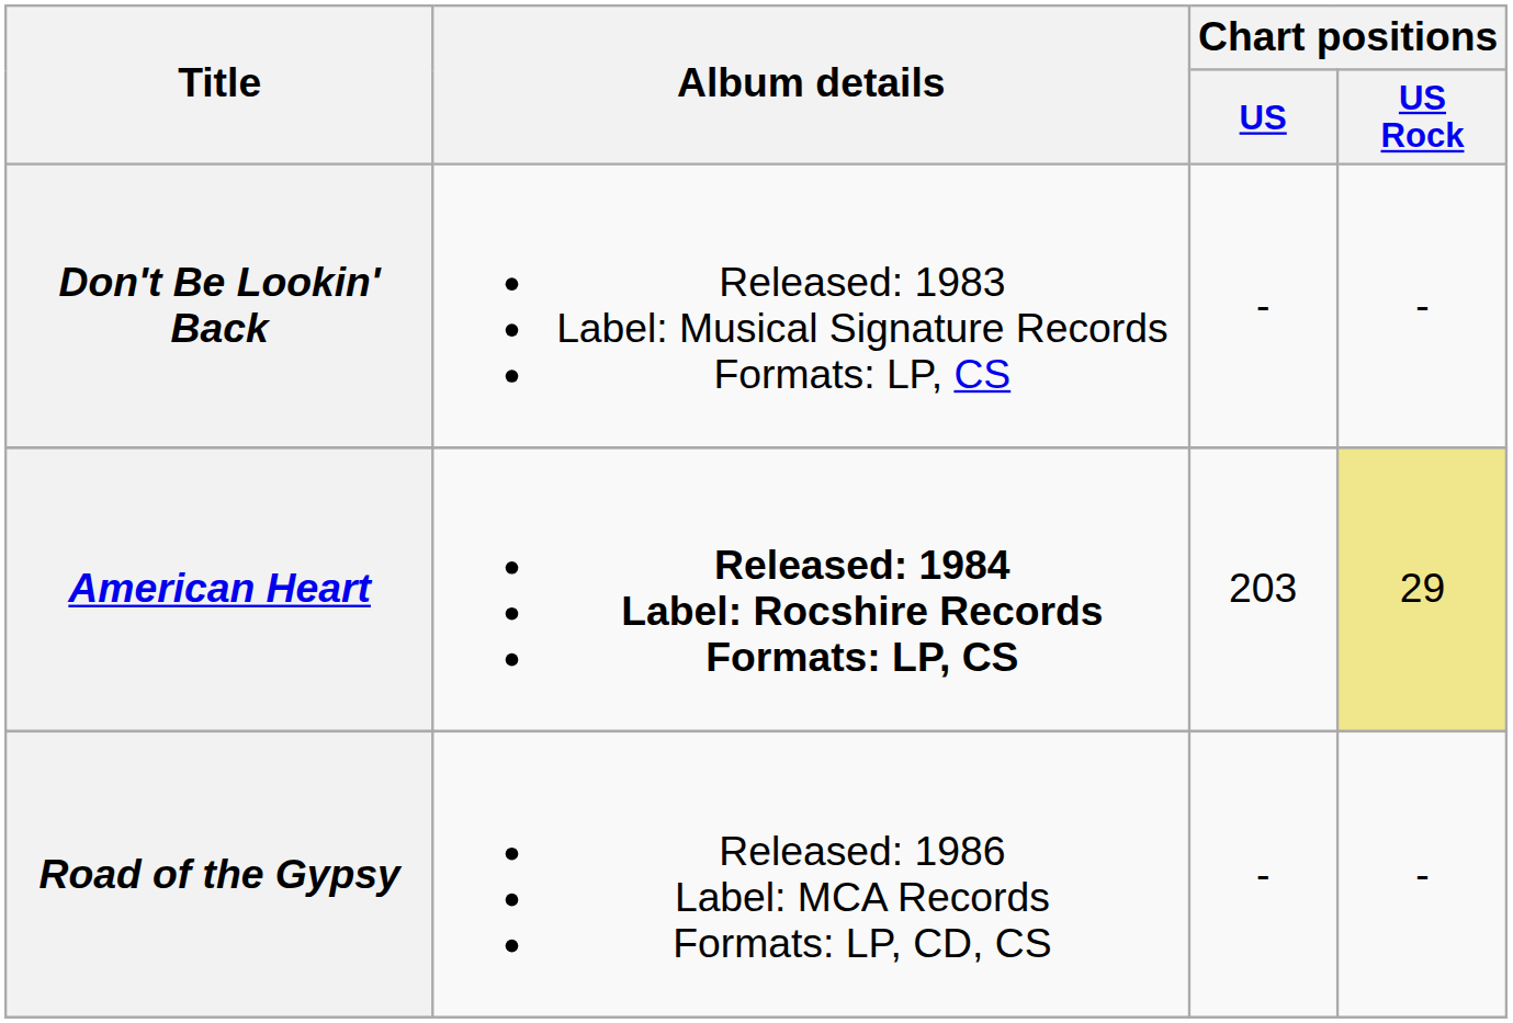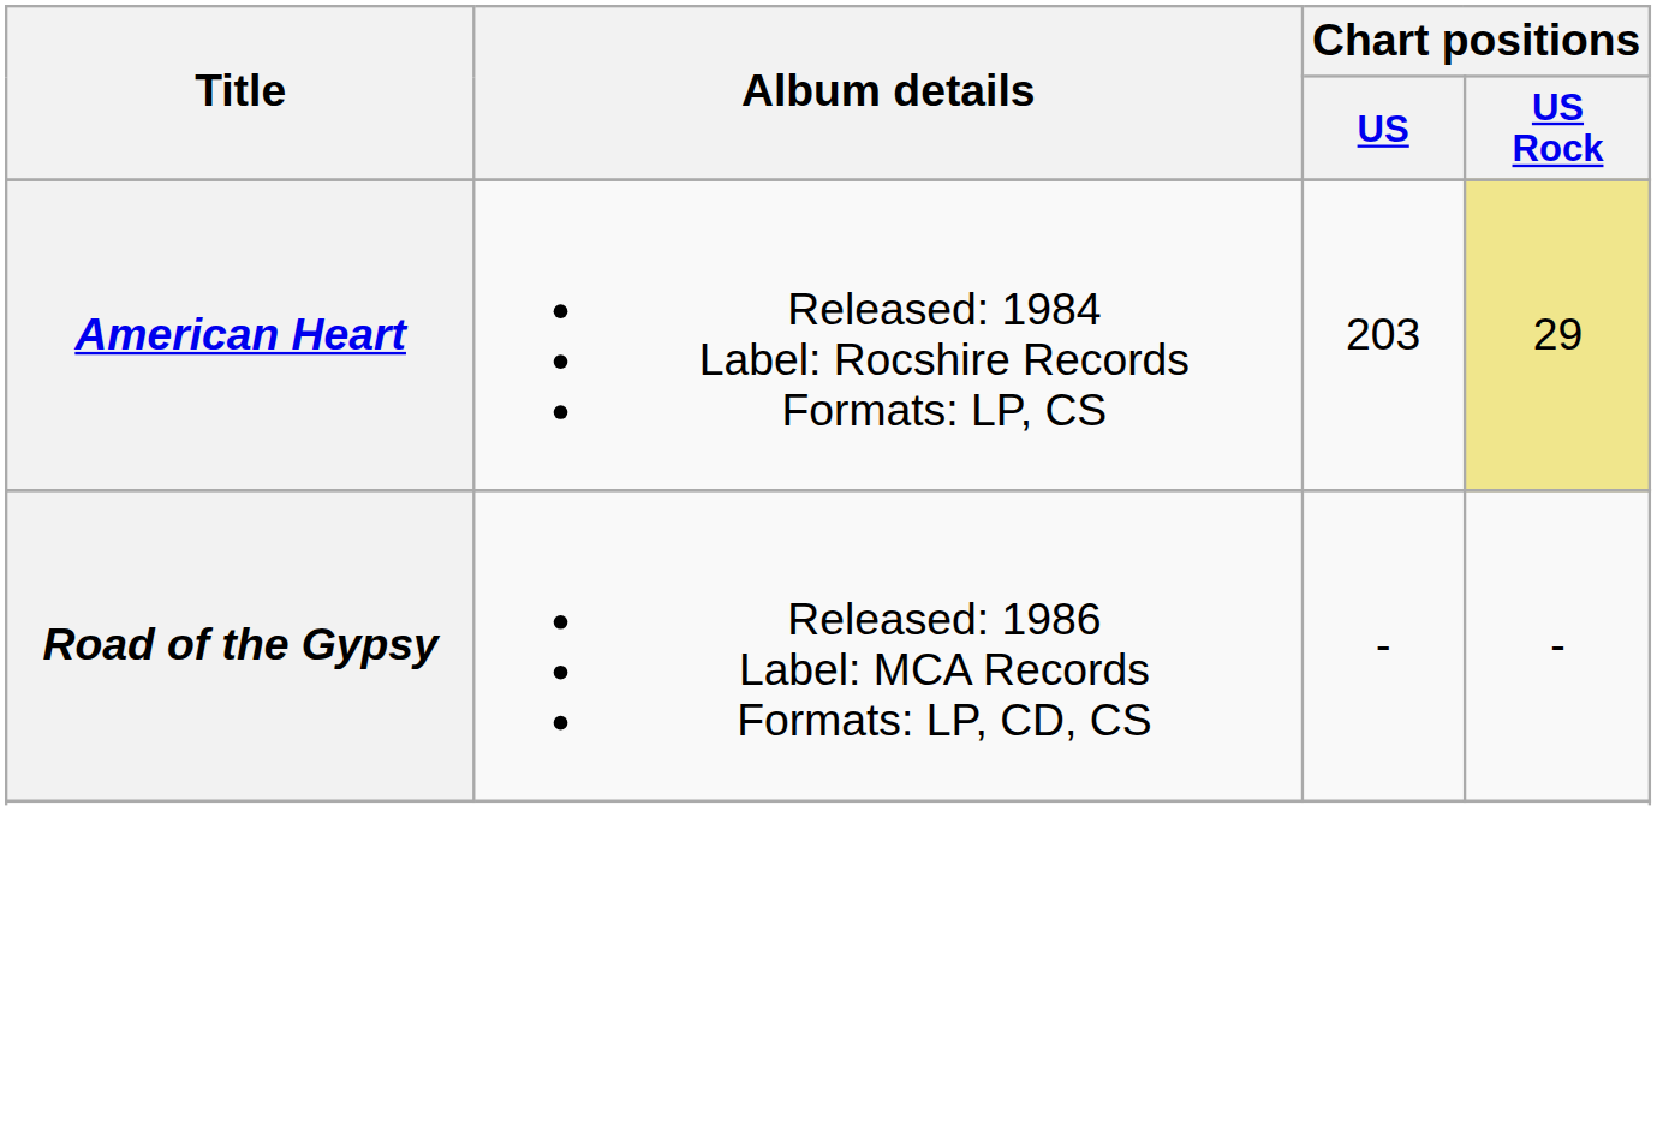- row: Don't Be Lookin' Back | Released: 1983 Label: Musical Signature Records Formats: LP, CS | - | -
American Heart | Album details: bold -> normal
